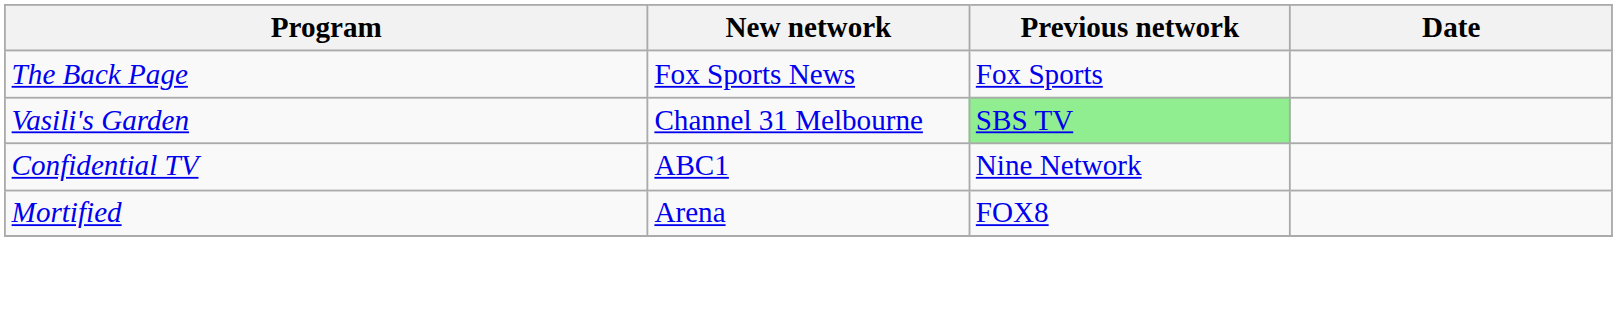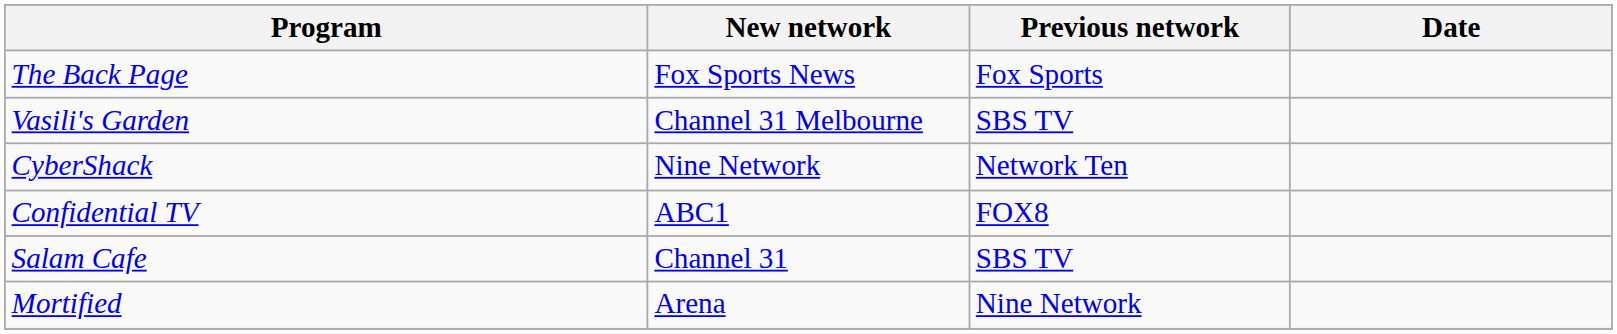Vasili's Garden | Previous network: lightgreen background -> no background
+ row: CyberShack | Nine Network | Network Ten
Confidential TV | Previous network: Nine Network -> FOX8
+ row: Salam Cafe | Channel 31 | SBS TV
Mortified | Previous network: FOX8 -> Nine Network
